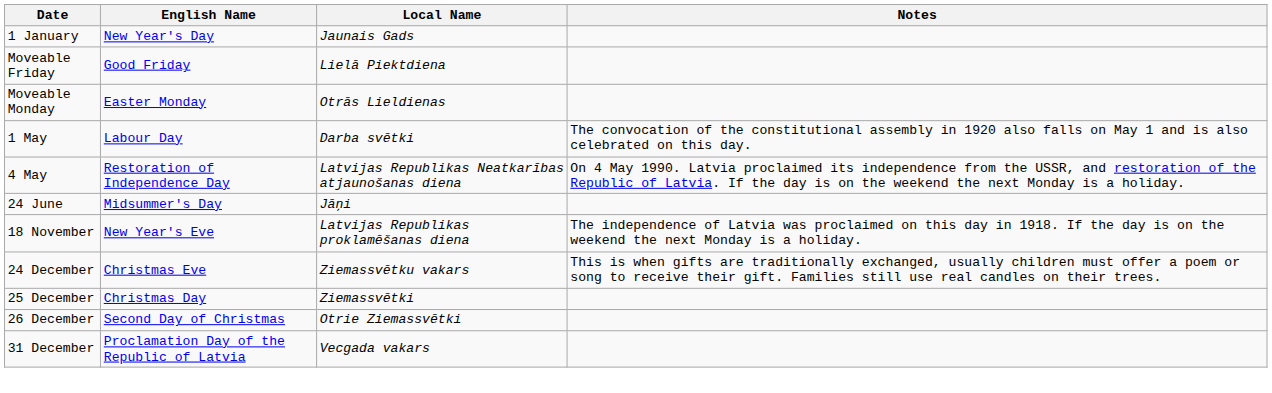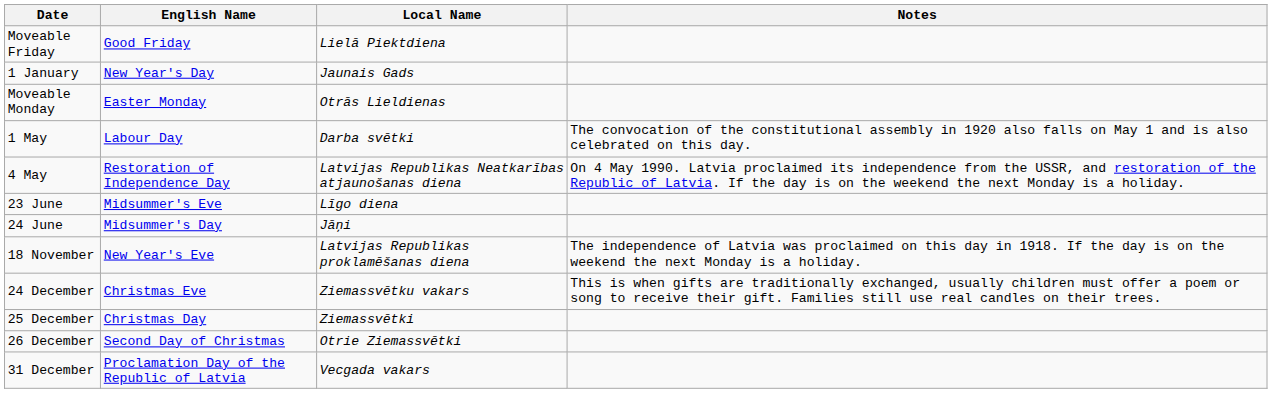rows swapped: 1 January <-> Moveable Friday
+ row: 23 June | Midsummer's Eve | Līgo diena
